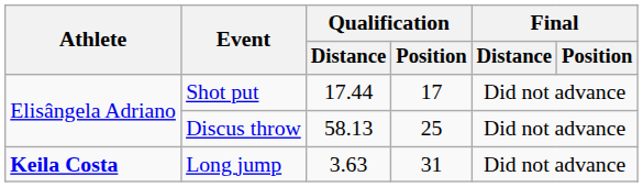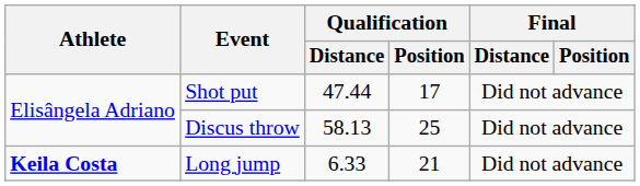Shot put | Qualification / Distance: 17.44 -> 47.44
Long jump | Qualification / Distance: 3.63 -> 6.33
Long jump | Qualification / Position: 31 -> 21
